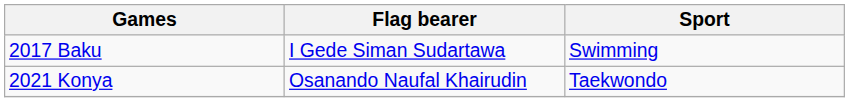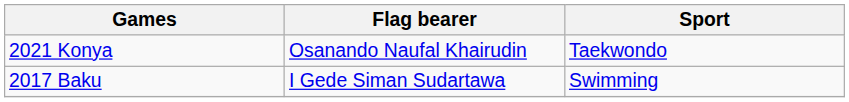rows swapped: 2017 Baku <-> 2021 Konya
